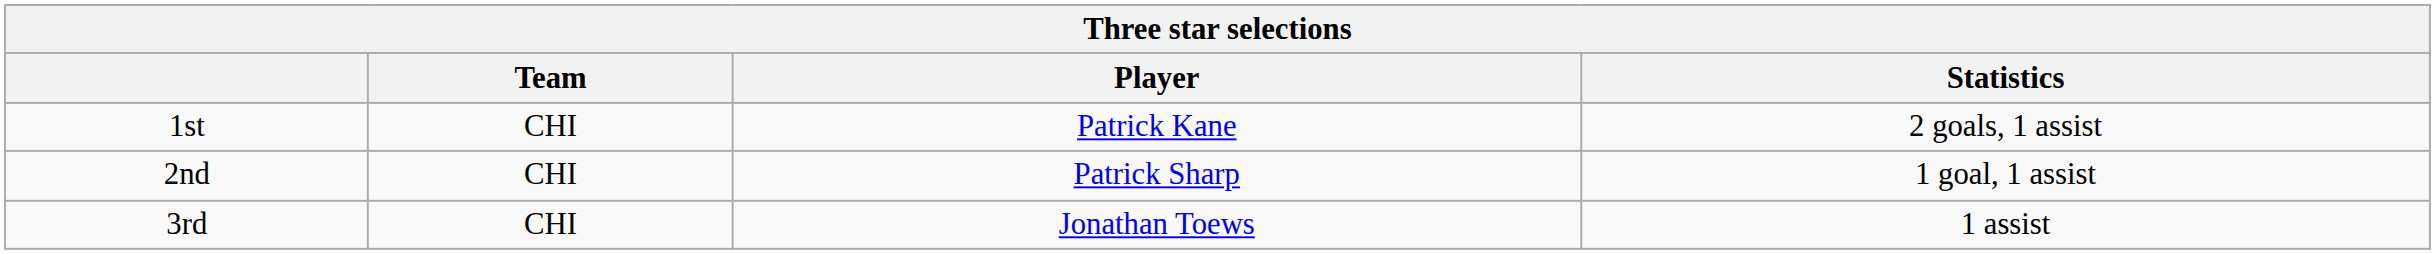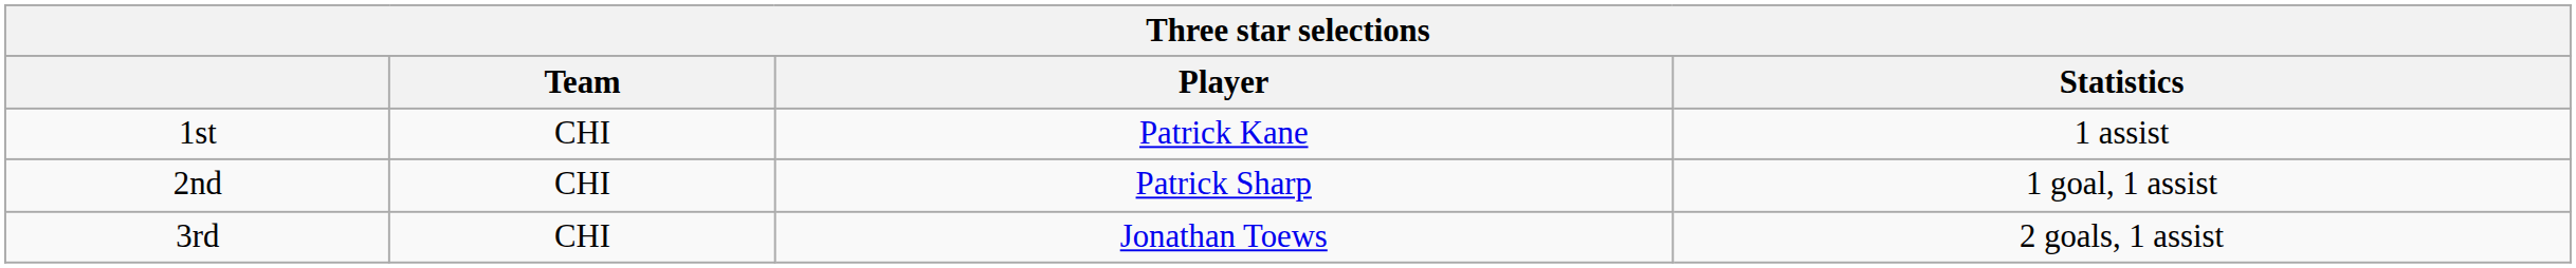1st | Statistics: 2 goals, 1 assist -> 1 assist
3rd | Statistics: 1 assist -> 2 goals, 1 assist
